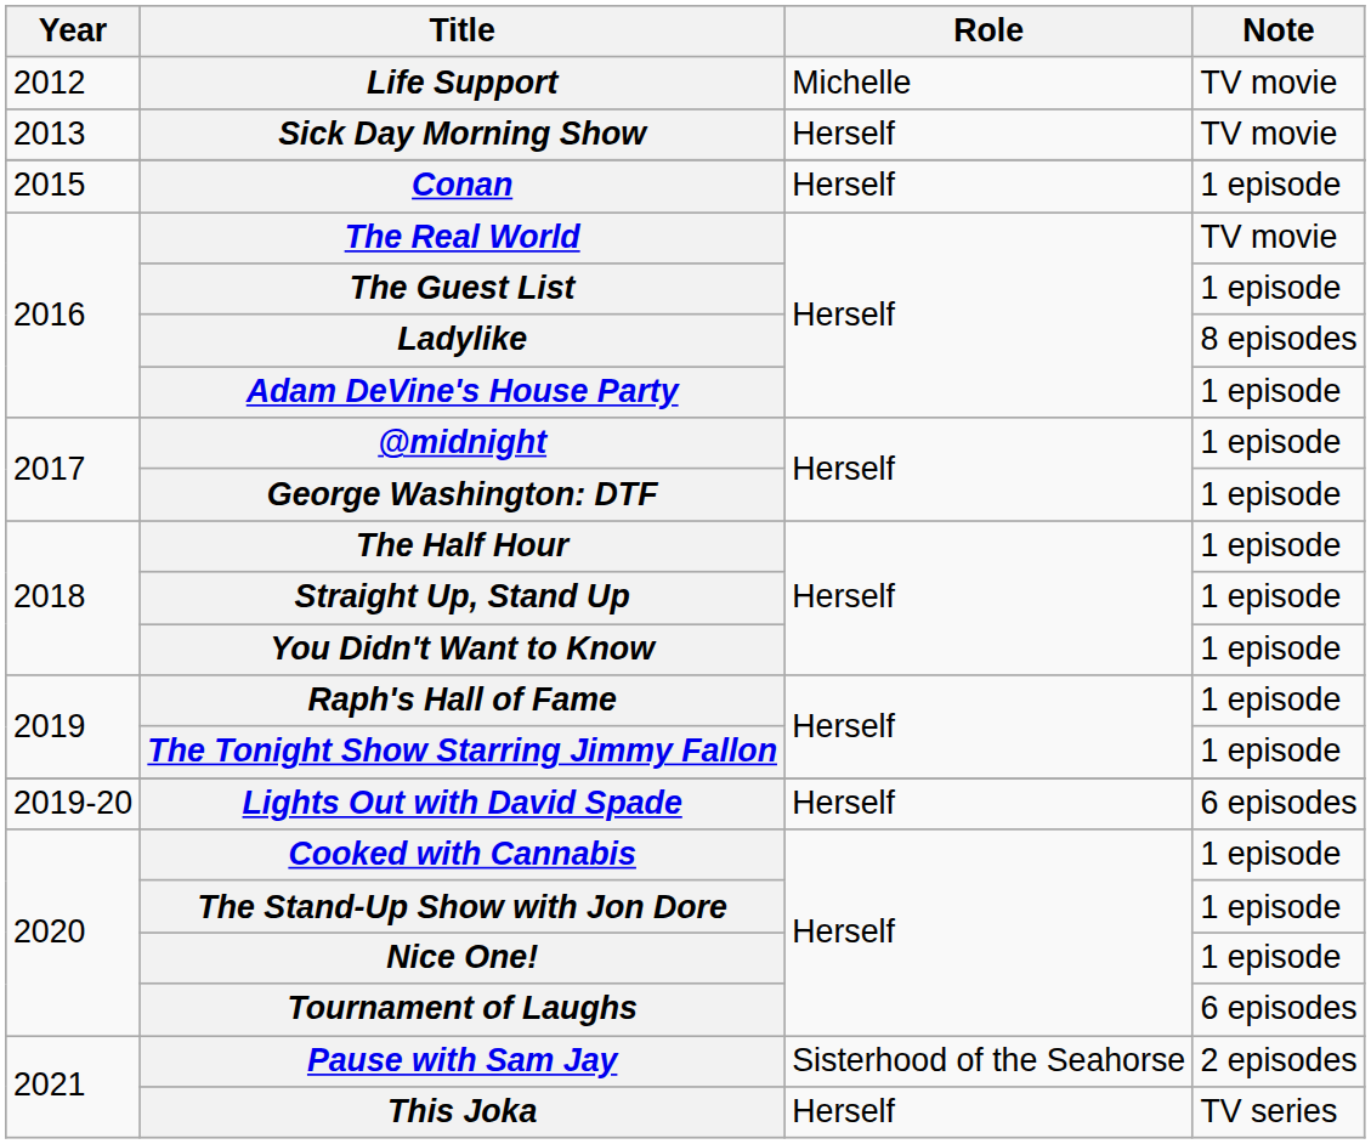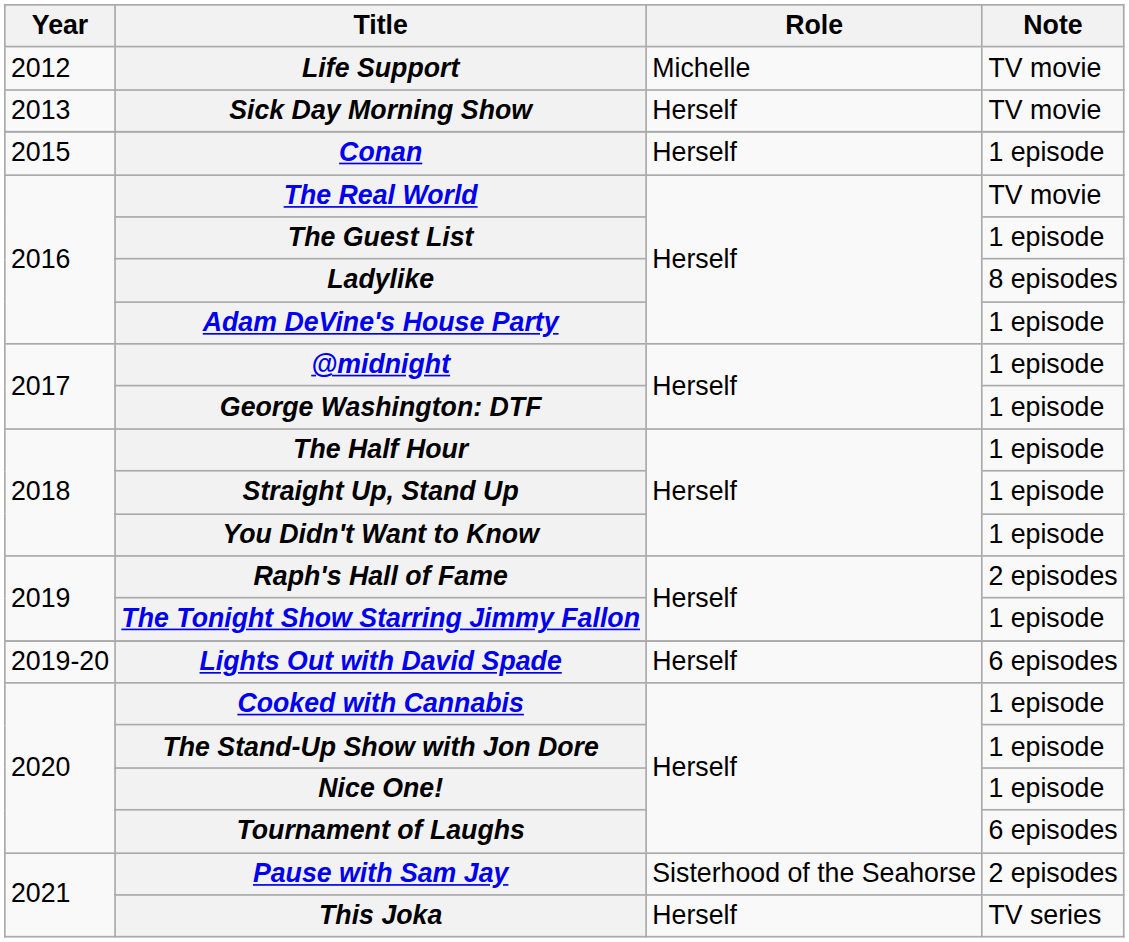Raph's Hall of Fame | Note: 1 episode -> 2 episodes
